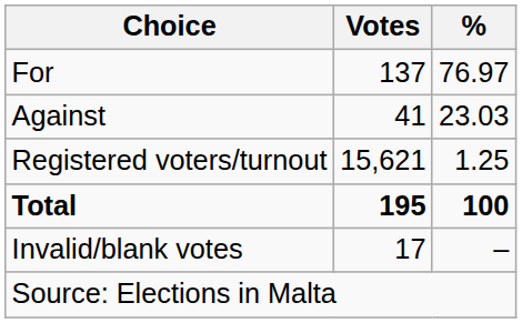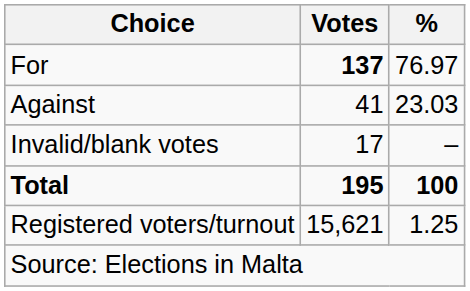For | Votes: normal -> bold
rows swapped: Invalid/blank votes <-> Registered voters/turnout
